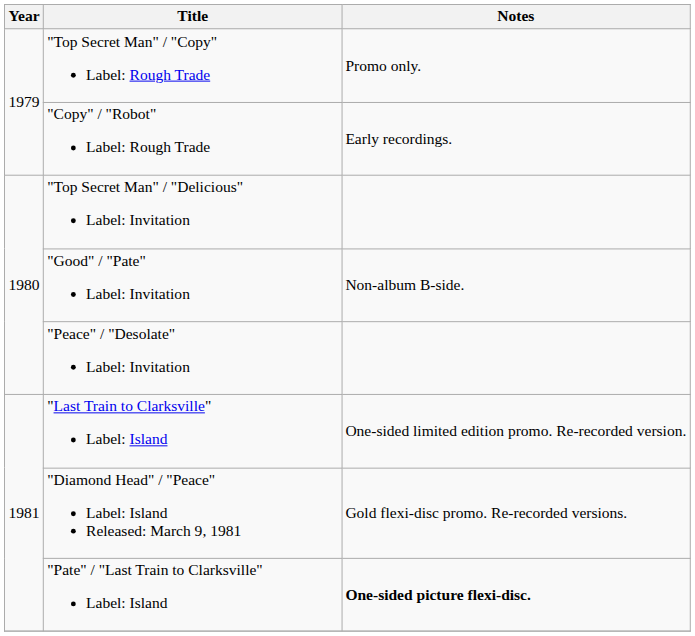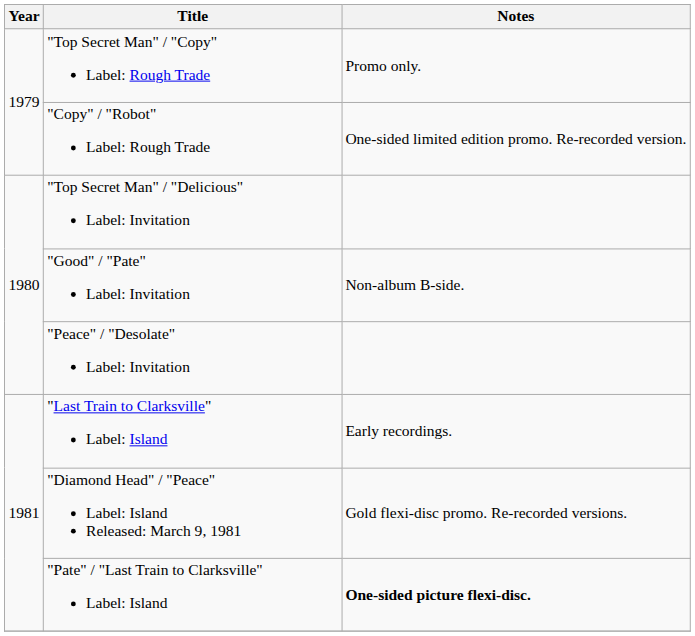"Copy" / "Robot" Label: Rough Trade | Notes: Early recordings. -> One-sided limited edition promo. Re-recorded version.
"Last Train to Clarksville" Label: Island | Notes: One-sided limited edition promo. Re-recorded version. -> Early recordings.
